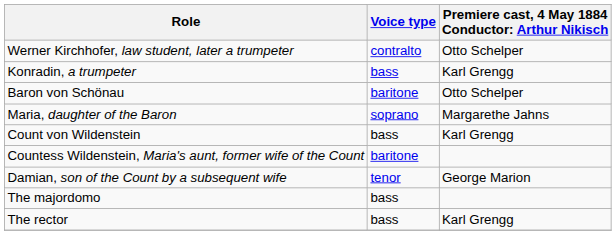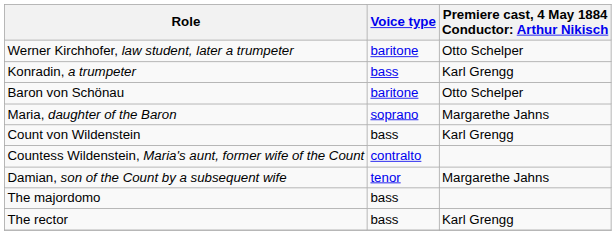Werner Kirchhofer, law student, later a trumpeter | Voice type: contralto -> baritone
Countess Wildenstein, Maria's aunt, former wife of the Count | Voice type: baritone -> contralto
Damian, son of the Count by a subsequent wife | column 3: George Marion -> Margarethe Jahns
